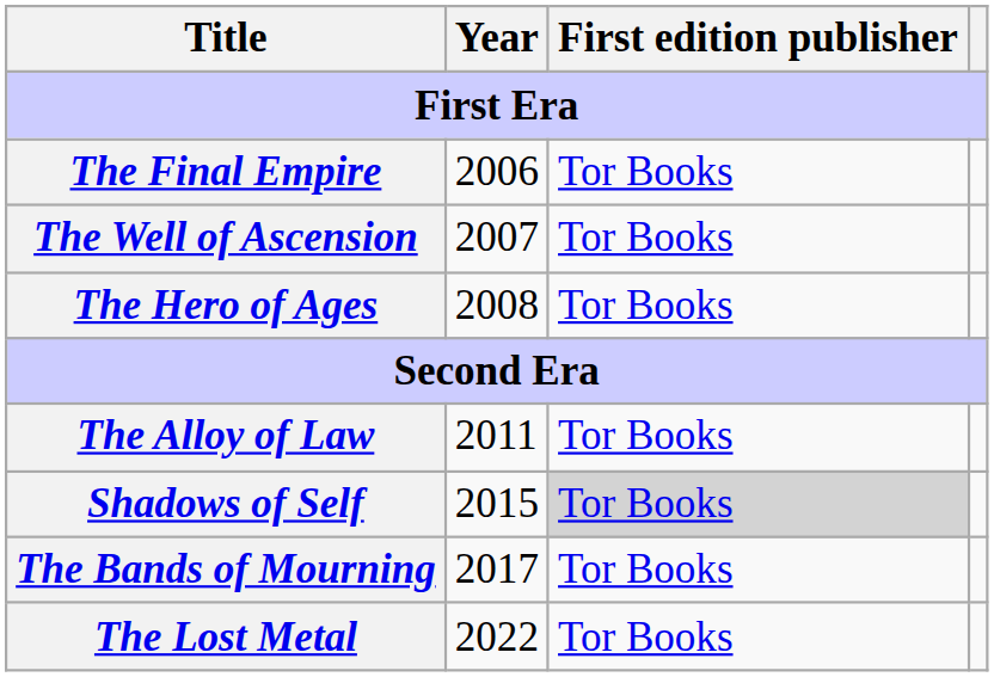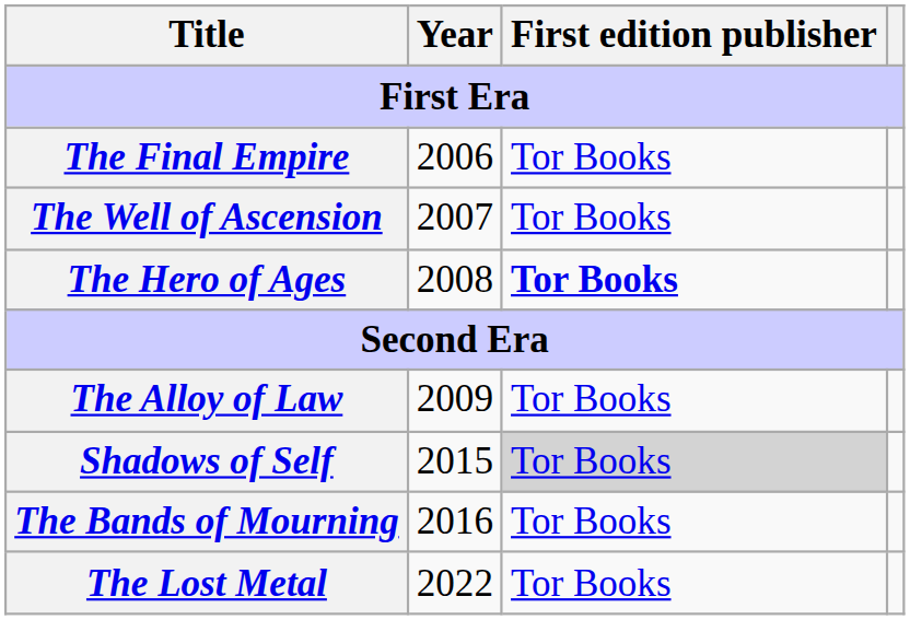The Hero of Ages | First edition publisher: normal -> bold
The Alloy of Law | Year: 2011 -> 2009
The Bands of Mourning | Year: 2017 -> 2016
